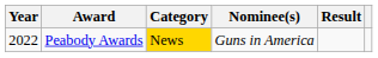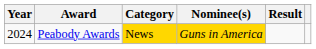Peabody Awards | Year: 2022 -> 2024
Peabody Awards | Nominee(s): no background -> gold background
